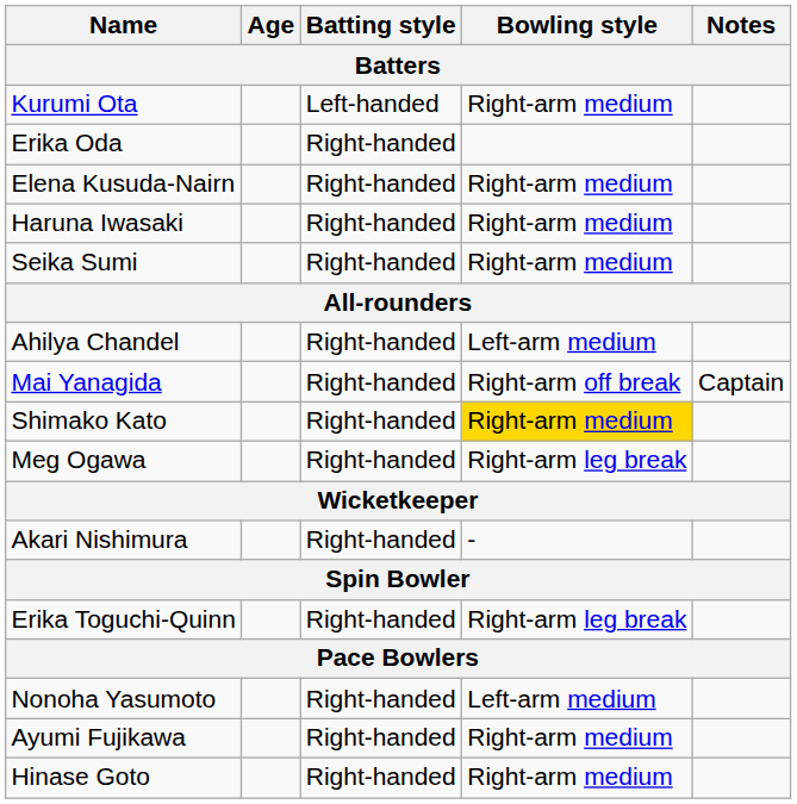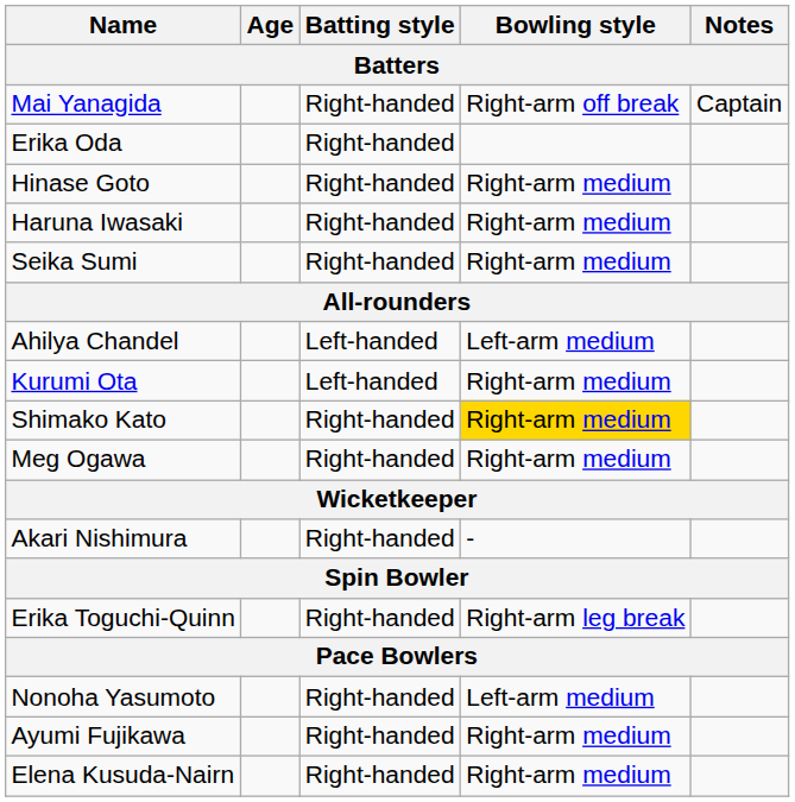rows swapped: Mai Yanagida <-> Kurumi Ota
rows swapped: Hinase Goto <-> Elena Kusuda-Nairn
Ahilya Chandel | Batting style: Right-handed -> Left-handed
Meg Ogawa | Bowling style: Right-arm leg break -> Right-arm medium
